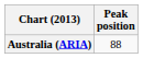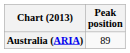Australia (ARIA) | Peak position: 88 -> 89
